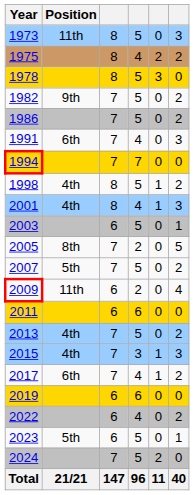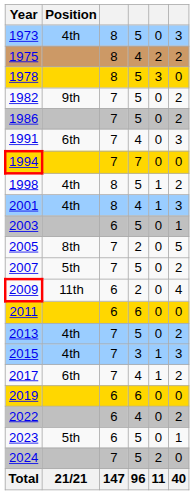1973 | Position: 11th -> 4th
